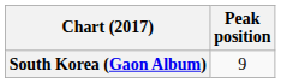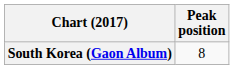South Korea (Gaon Album) | Peak position: 9 -> 8
